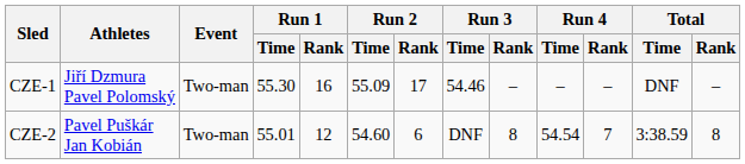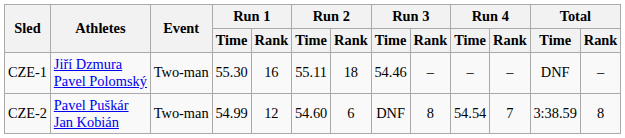CZE-1 | Run 2 / Time: 55.09 -> 55.11
CZE-1 | Run 2 / Rank: 17 -> 18
CZE-2 | Run 1 / Time: 55.01 -> 54.99
